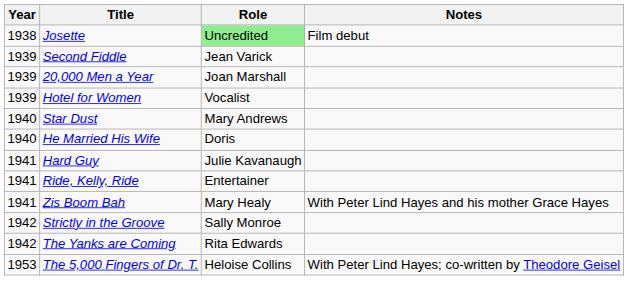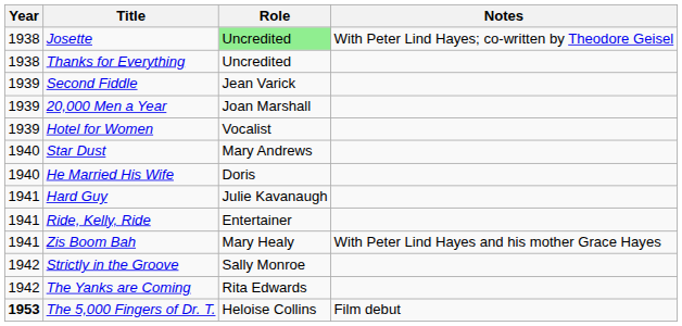Josette | Notes: Film debut -> With Peter Lind Hayes; co-written by Theodore Geisel
+ row: 1938 | Thanks for Everything | Uncredited
The 5,000 Fingers of Dr. T. | Year: normal -> bold
The 5,000 Fingers of Dr. T. | Notes: With Peter Lind Hayes; co-written by Theodore Geisel -> Film debut
